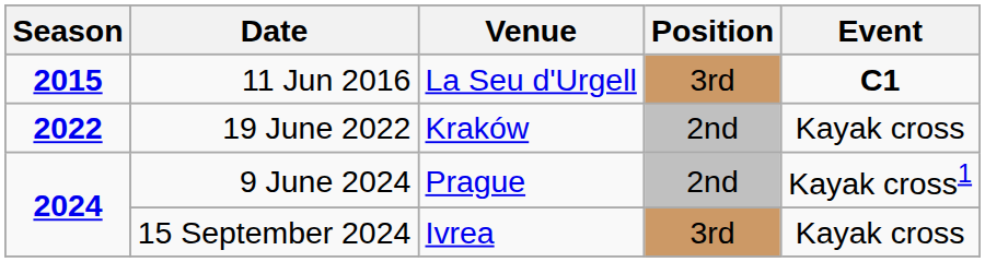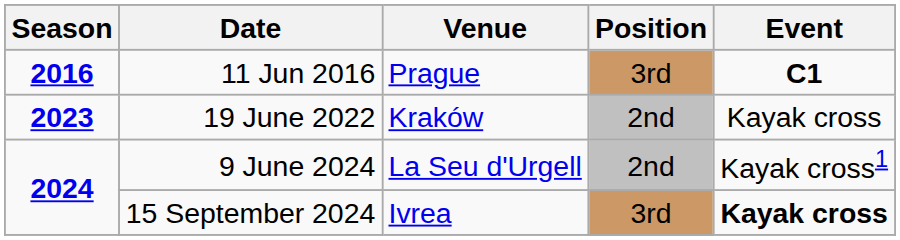11 Jun 2016 | Season: 2015 -> 2016
11 Jun 2016 | Venue: La Seu d'Urgell -> Prague
19 June 2022 | Season: 2022 -> 2023
9 June 2024 | Venue: Prague -> La Seu d'Urgell
15 September 2024 | Event: normal -> bold
